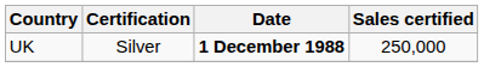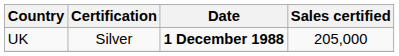UK | Sales certified: 250,000 -> 205,000
